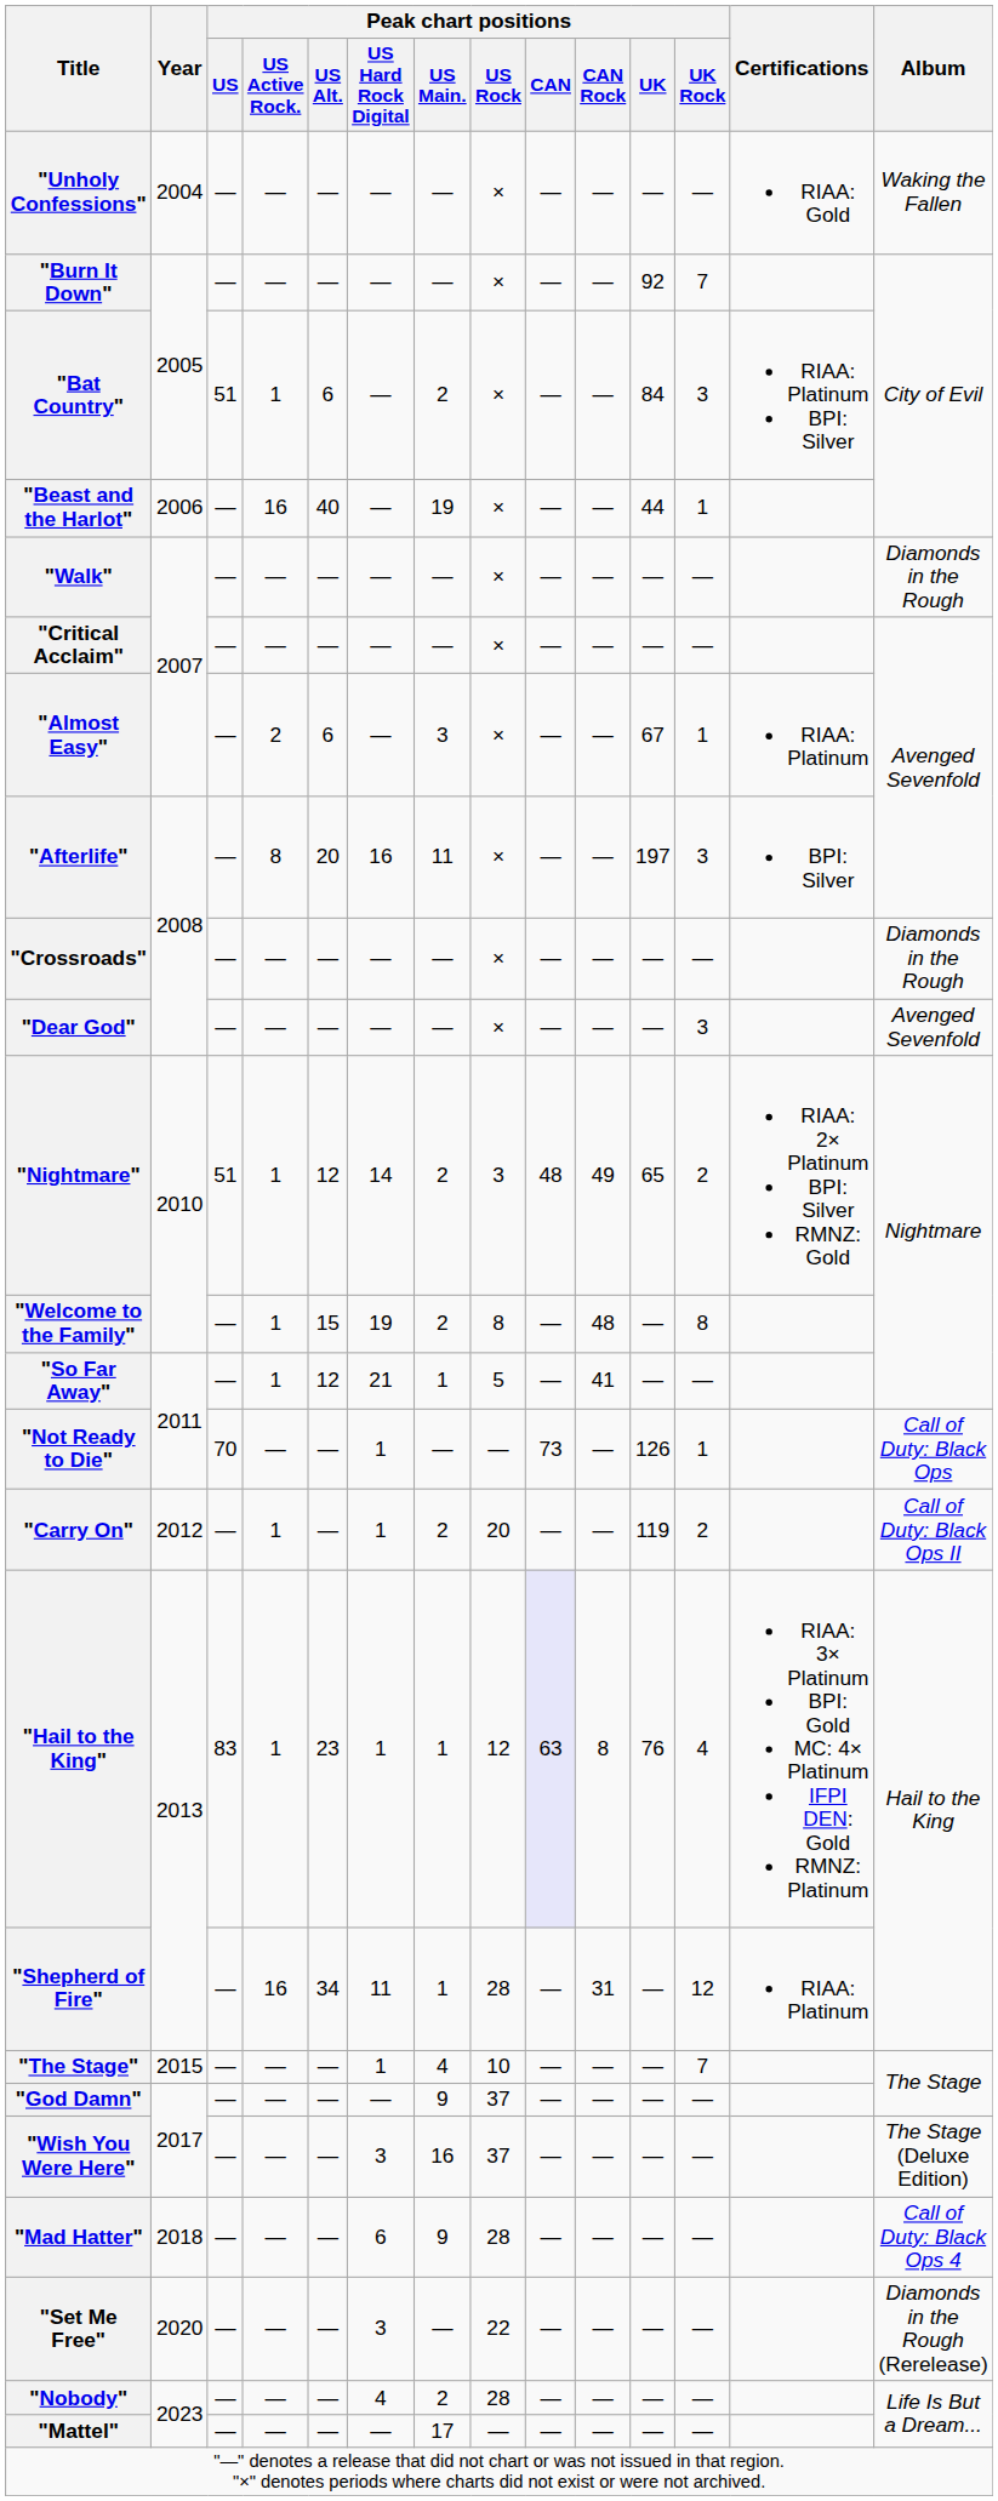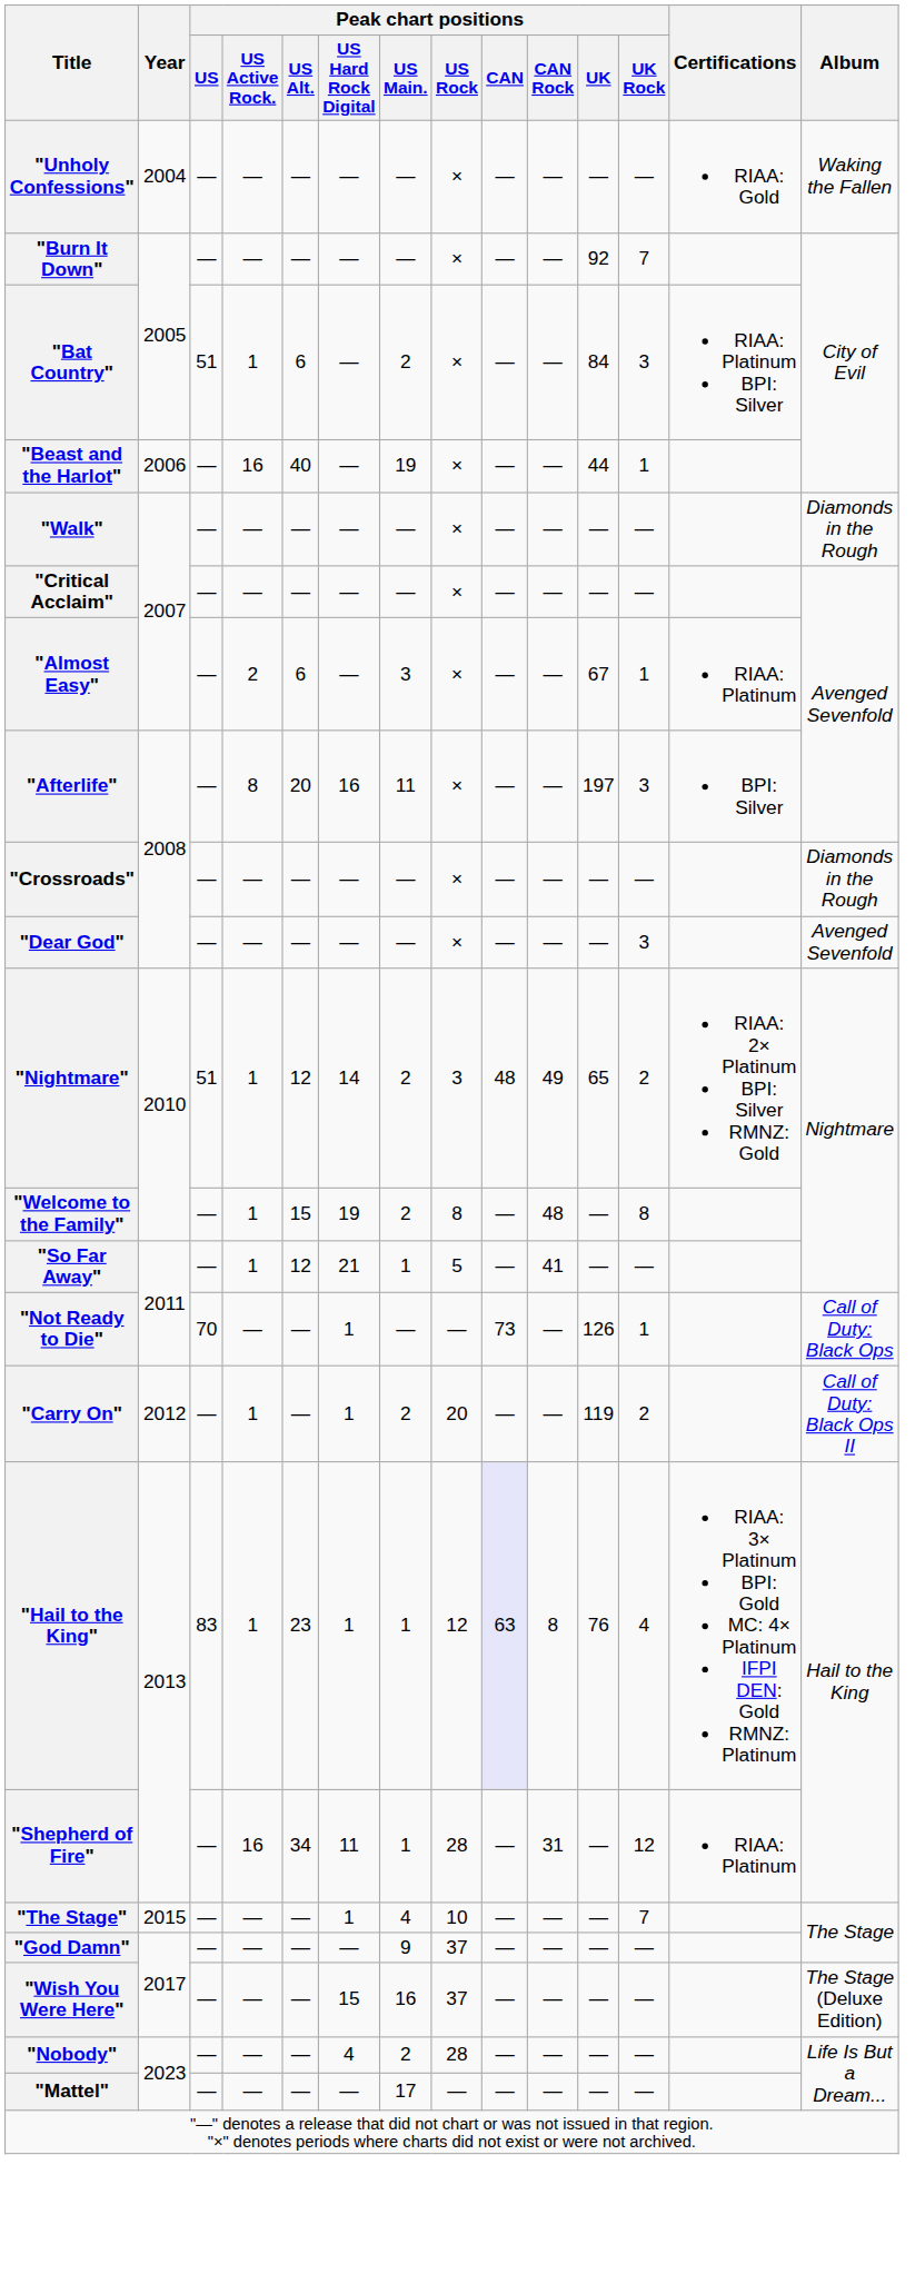"Wish You Were Here" | Peak chart positions / US Hard Rock Digital: 3 -> 15
- row: "Mad Hatter" | 2018 | — | — | — | 6 | 9 | 28 | — | — | — | — | Call of Duty: Black Ops 4
- row: "Set Me Free" | 2020 | — | — | — | 3 | — | 22 | — | — | — | — | Diamonds in the Rough (Rerelease)
